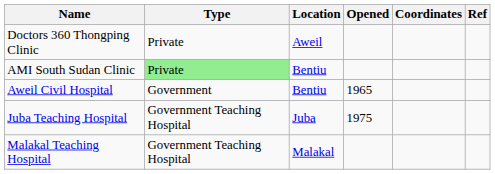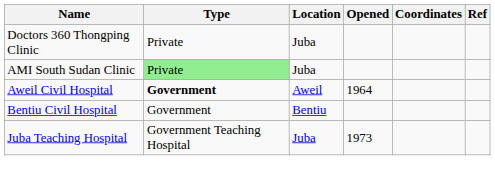Doctors 360 Thongping Clinic | Location: Aweil -> Juba
AMI South Sudan Clinic | Location: Bentiu -> Juba
Aweil Civil Hospital | Type: normal -> bold
Aweil Civil Hospital | Location: Bentiu -> Aweil
Aweil Civil Hospital | Opened: 1965 -> 1964
+ row: Bentiu Civil Hospital | Government | Bentiu
Juba Teaching Hospital | Opened: 1975 -> 1973
- row: Malakal Teaching Hospital | Government Teaching Hospital | Malakal
